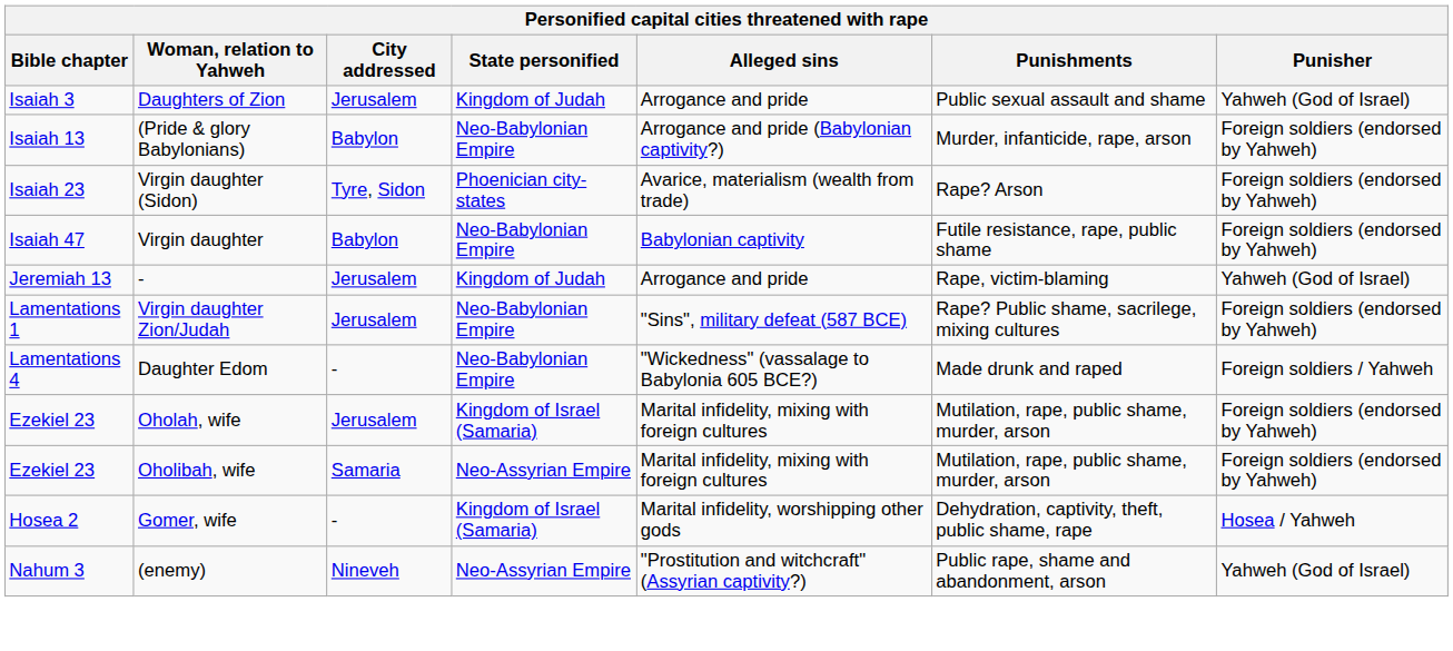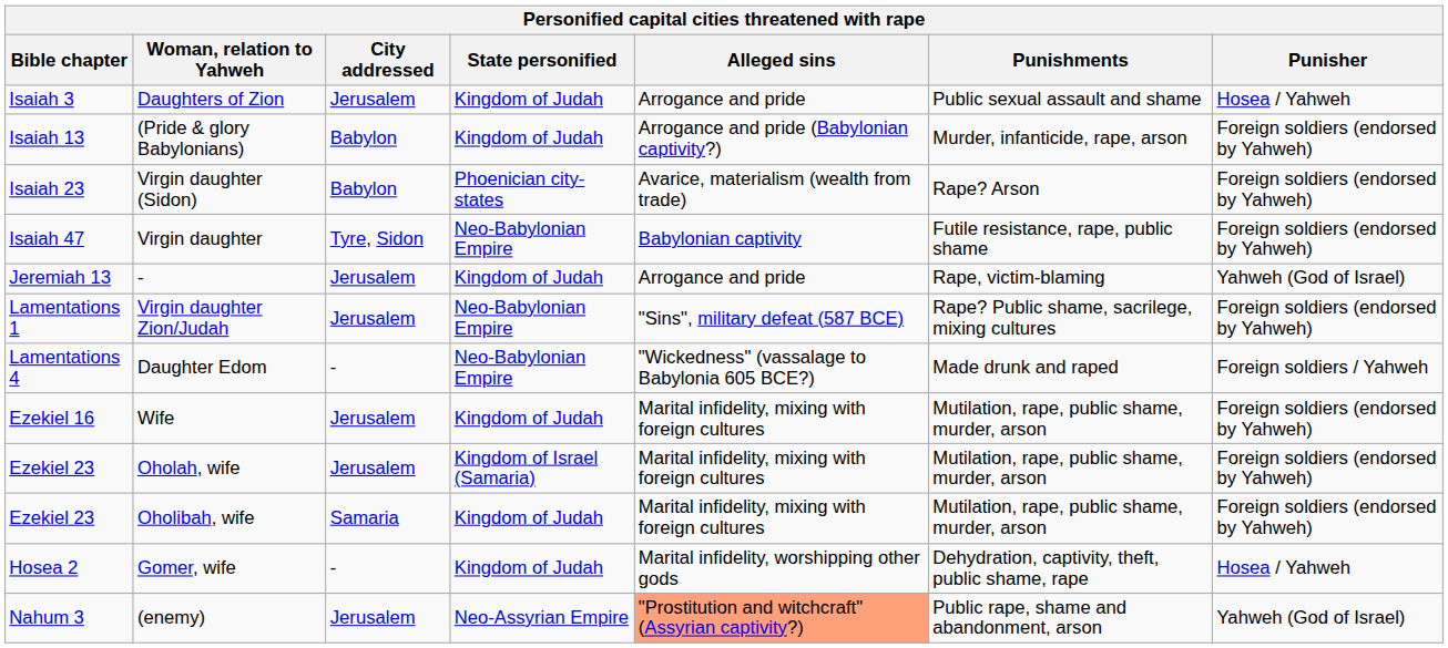Daughters of Zion | Punisher: Yahweh (God of Israel) -> Hosea / Yahweh
(Pride & glory Babylonians) | State personified: Neo-Babylonian Empire -> Kingdom of Judah
Virgin daughter (Sidon) | City addressed: Tyre, Sidon -> Babylon
Virgin daughter | City addressed: Babylon -> Tyre, Sidon
+ row: Ezekiel 16 | Wife | Jerusalem | Kingdom of Judah | Marital infidelity, mixing with foreign cultures | Mutilation, rape, public shame, murder, arson | Foreign soldiers (endorsed by Yahweh)
Oholibah, wife | State personified: Neo-Assyrian Empire -> Kingdom of Judah
Gomer, wife | State personified: Kingdom of Israel (Samaria) -> Kingdom of Judah
(enemy) | City addressed: Nineveh -> Jerusalem
(enemy) | Alleged sins: no background -> lightsalmon background
